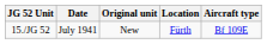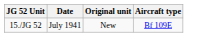- column: Location | Fürth
